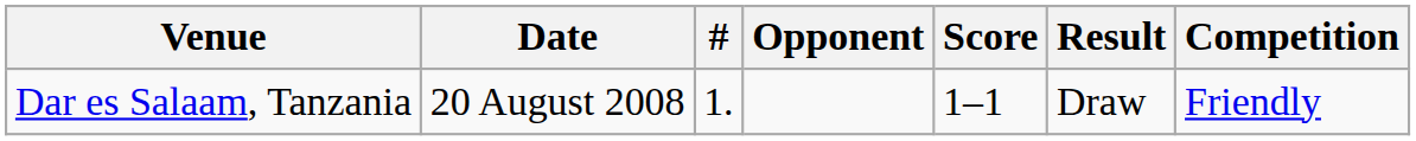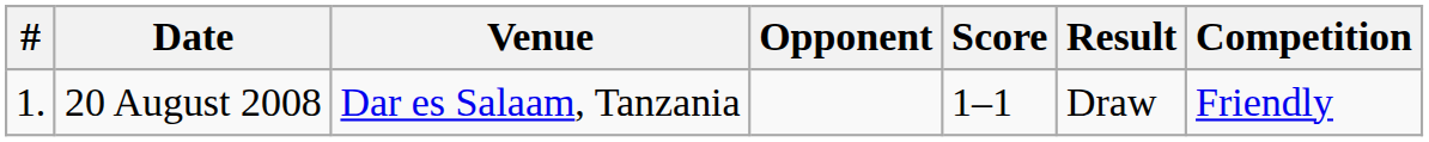columns swapped: # <-> Venue
